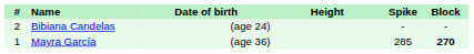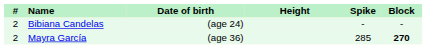Mayra García | #: 1 -> 2
